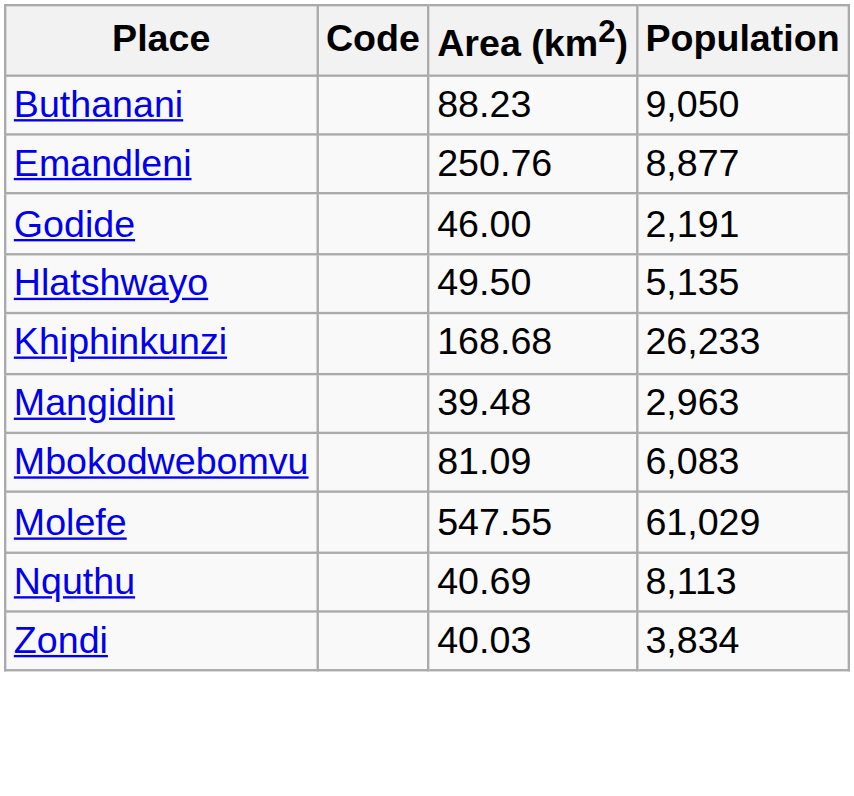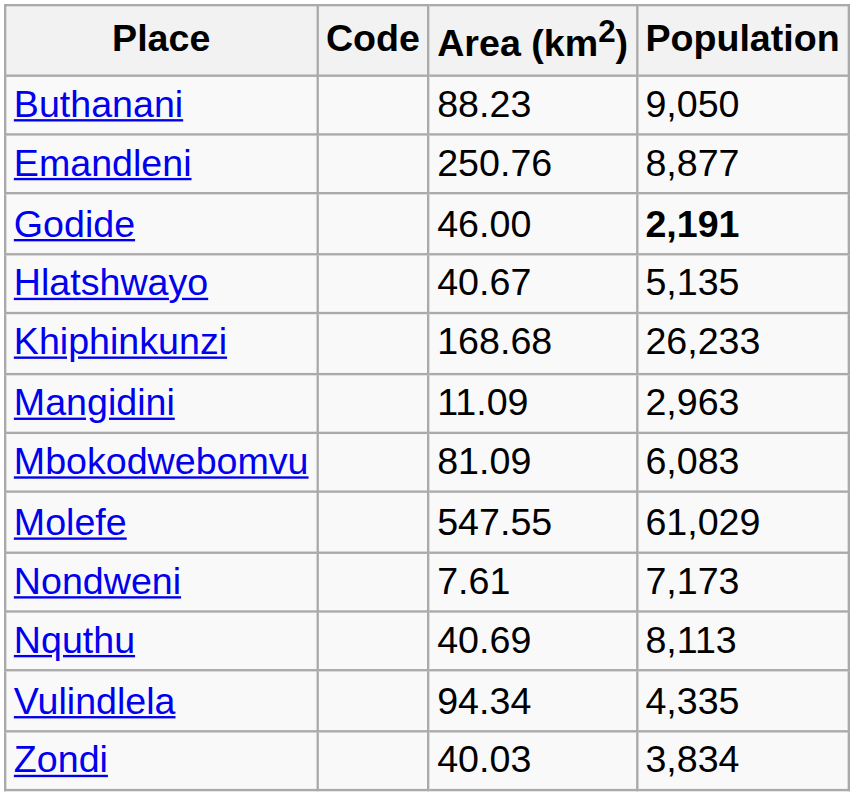Godide | Population: normal -> bold
Hlatshwayo | Area (km2): 49.50 -> 40.67
Mangidini | Area (km2): 39.48 -> 11.09
+ row: Nondweni | 7.61 | 7,173
+ row: Vulindlela | 94.34 | 4,335
